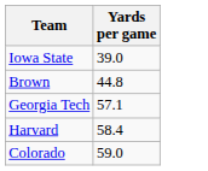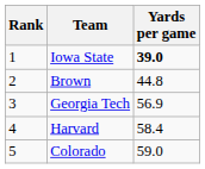+ column: Rank | 1 | 2 | 3 | 4 | 5
Iowa State | Yards per game: normal -> bold
Georgia Tech | Yards per game: 57.1 -> 56.9
